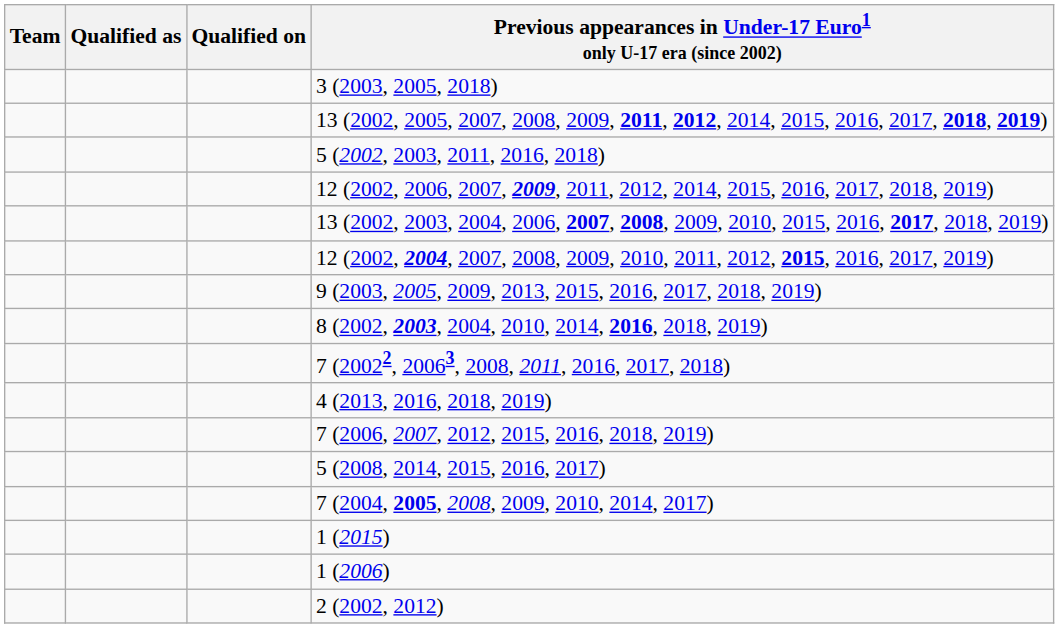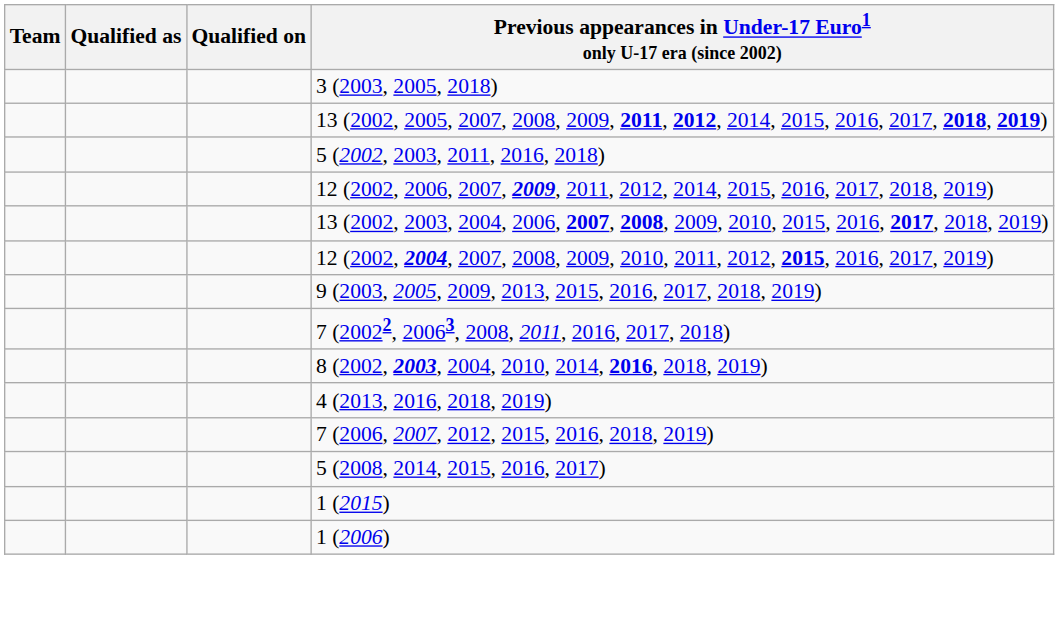rows swapped: 7 (20022, 20063, 2008, 2011, 2016, 2017, 2018) <-> 8 (2002, 2003, 2004, 2010, 2014, 2016, 2018, 2019)
- row: 7 (2004, 2005, 2008, 2009, 2010, 2014, 2017)
- row: 2 (2002, 2012)
